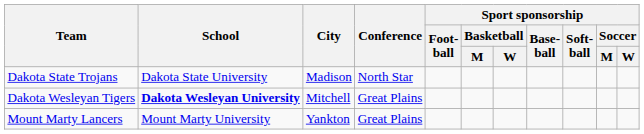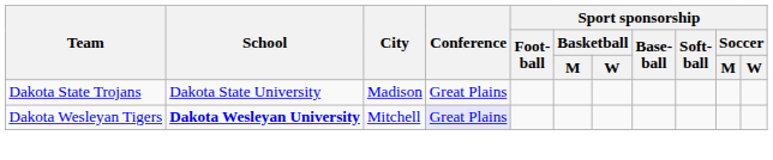Dakota State Trojans | Conference: North Star -> Great Plains
Dakota Wesleyan Tigers | Conference: no background -> lavender background
- row: Mount Marty Lancers | Mount Marty University | Yankton | Great Plains
